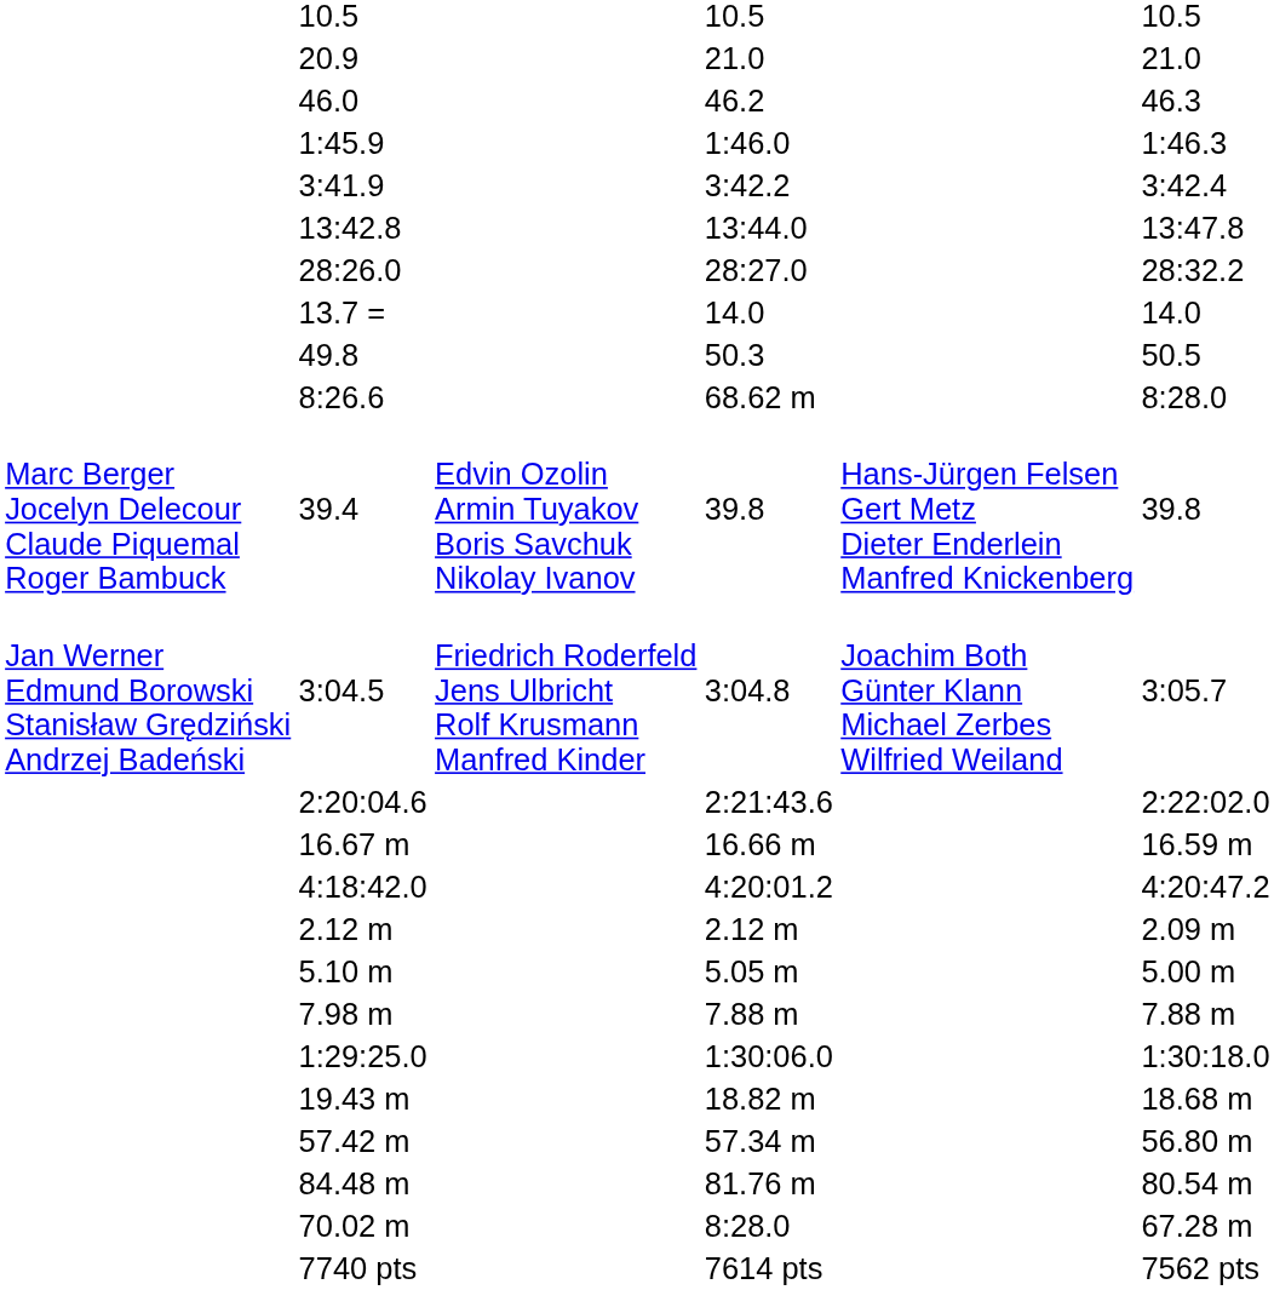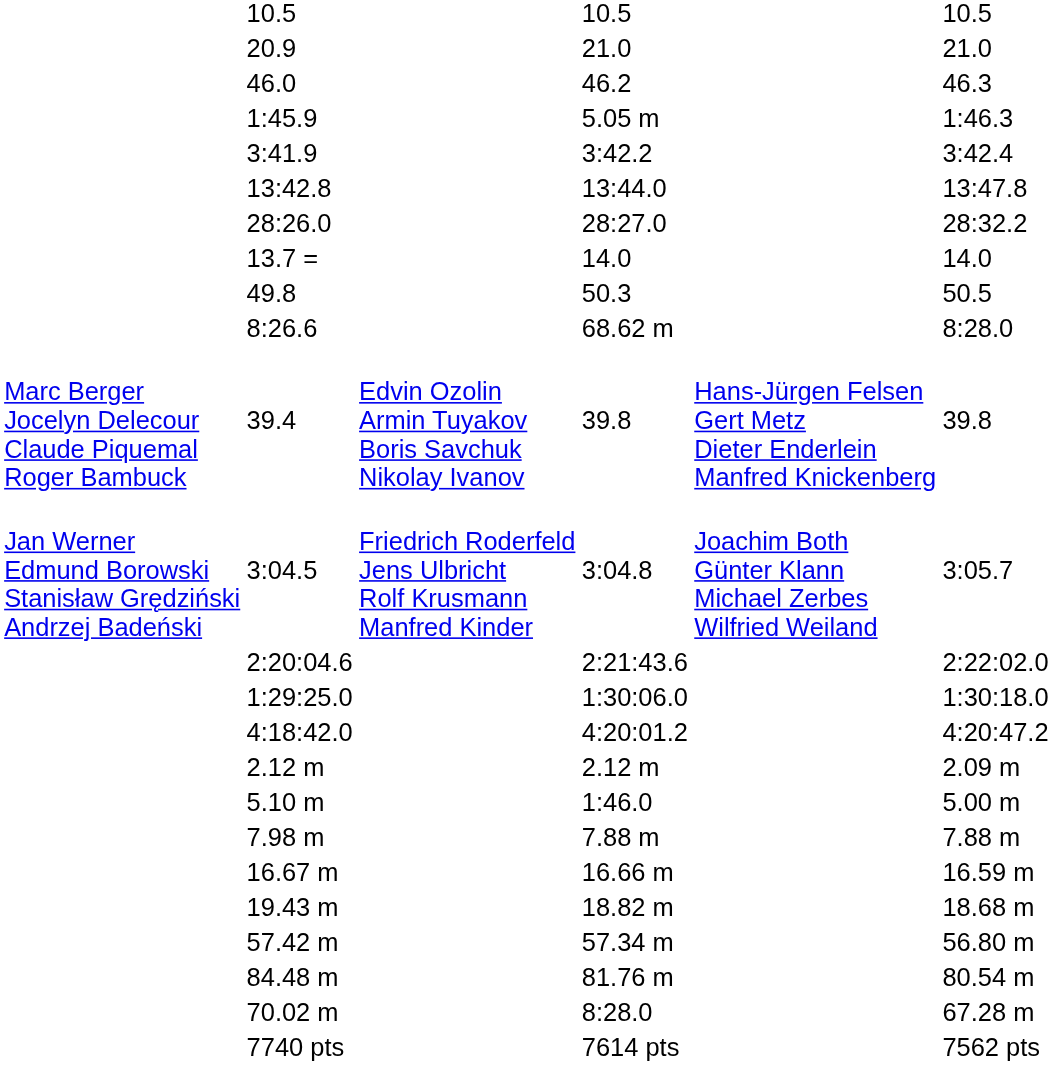1:45.9 | column 5: 1:46.0 -> 5.05 m
rows swapped: 1:29:25.0 <-> 16.67 m
5.10 m | column 5: 5.05 m -> 1:46.0
